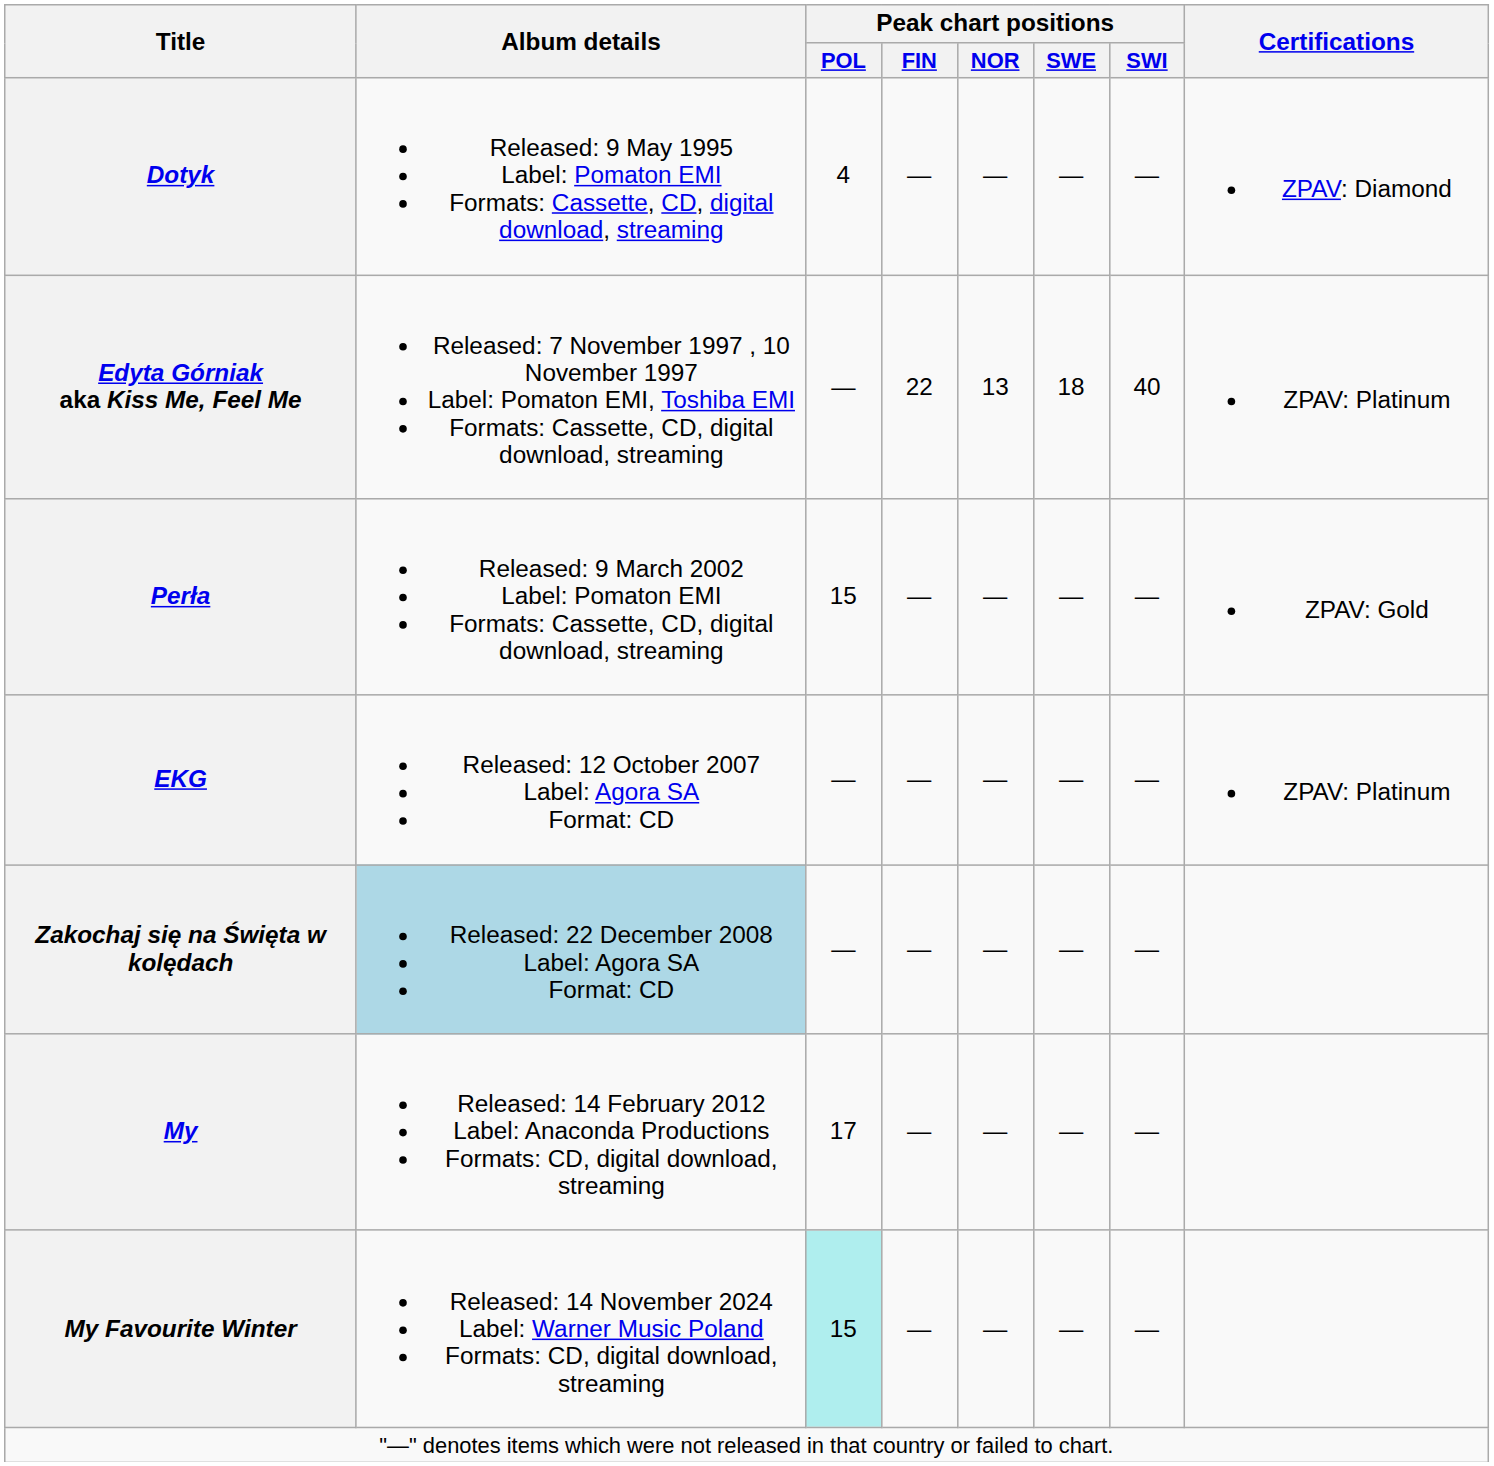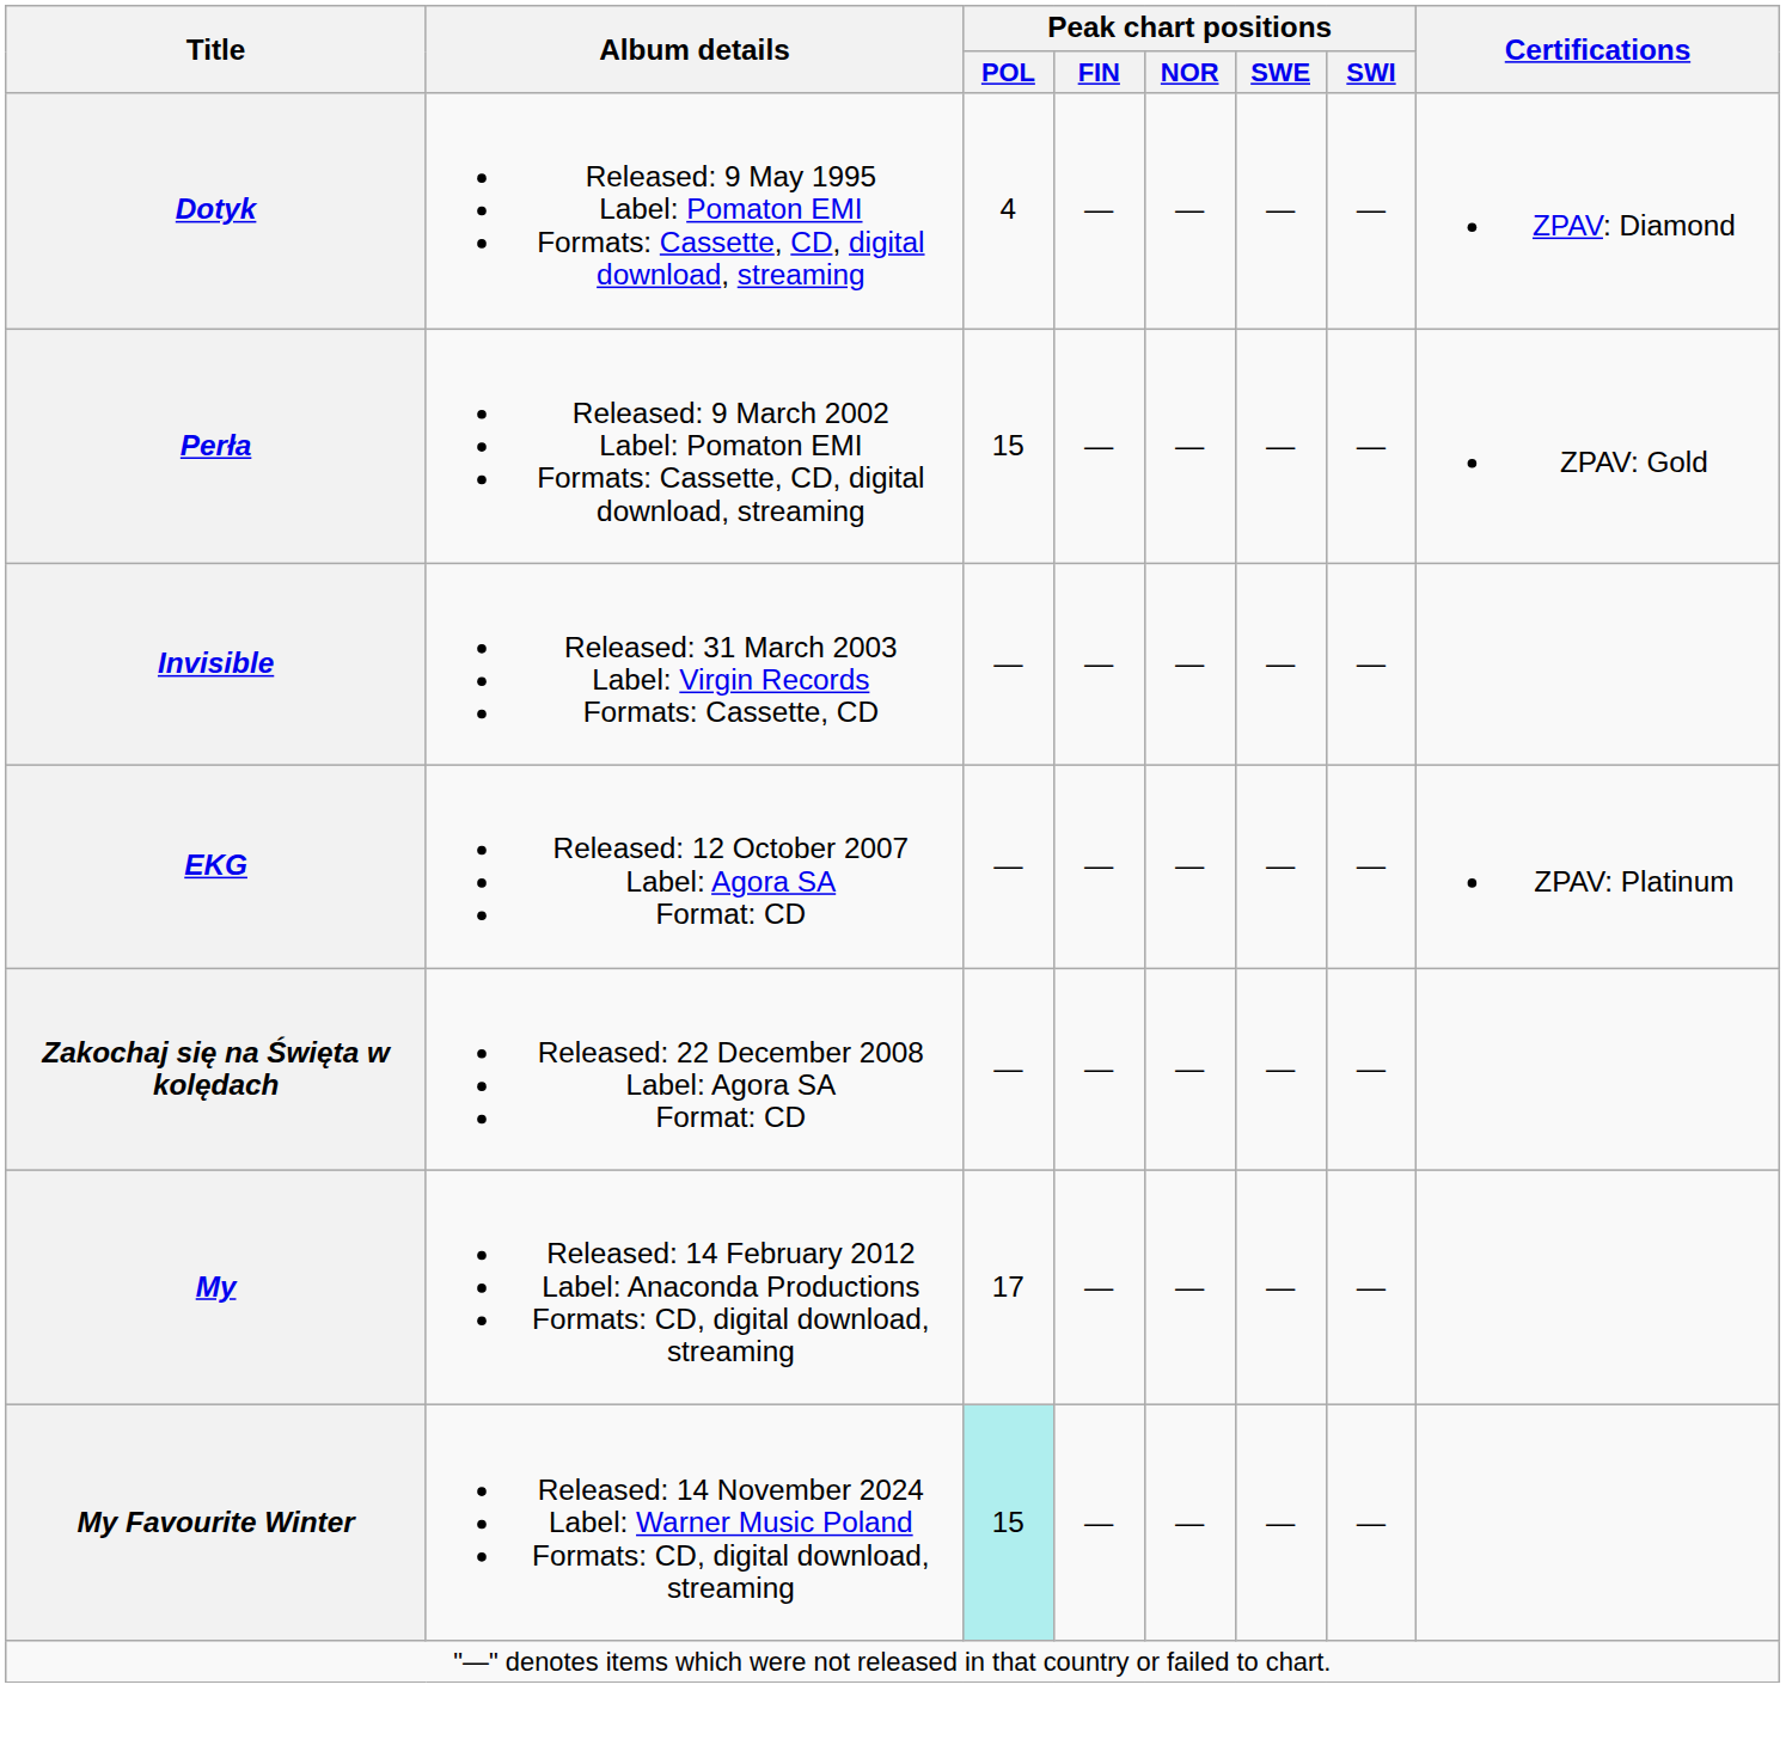- row: Edyta Górniak aka Kiss Me, Feel Me | Released: 7 November 1997 , 10 November 1997 Label: Pomaton EMI, Toshiba EMI Formats: Cassette, CD, digital download, streaming | — | 22 | 13 | 18 | 40 | ZPAV: Platinum
+ row: Invisible | Released: 31 March 2003 Label: Virgin Records Formats: Cassette, CD | — | — | — | — | —
Zakochaj się na Święta w kolędach | Album details: lightblue background -> no background
